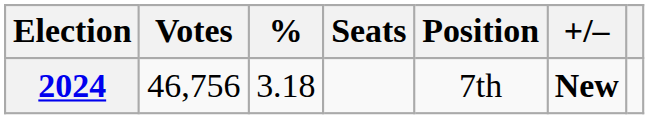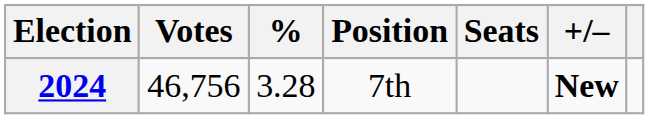columns swapped: Position <-> Seats
2024 | %: 3.18 -> 3.28
